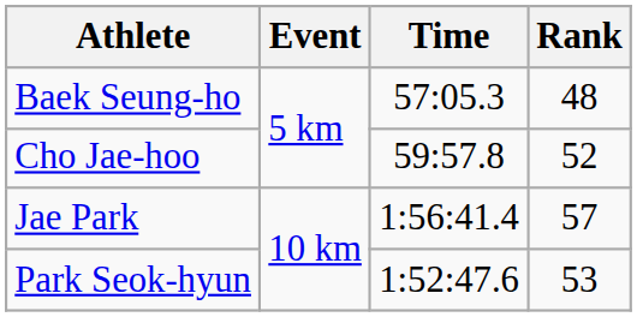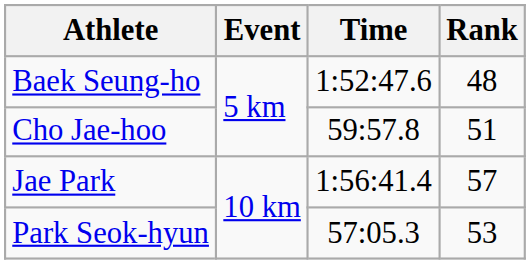Baek Seung-ho | Time: 57:05.3 -> 1:52:47.6
Cho Jae-hoo | Rank: 52 -> 51
Park Seok-hyun | Time: 1:52:47.6 -> 57:05.3
